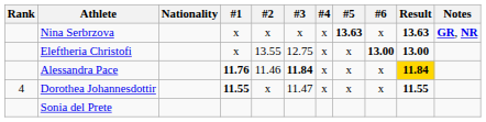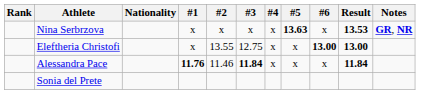Nina Serbrzova | Result: 13.63 -> 13.53
Alessandra Pace | Result: gold background -> no background
- row: 4 | Dorothea Johannesdottir | 11.55 | x | 11.47 | x | x | x | 11.55
